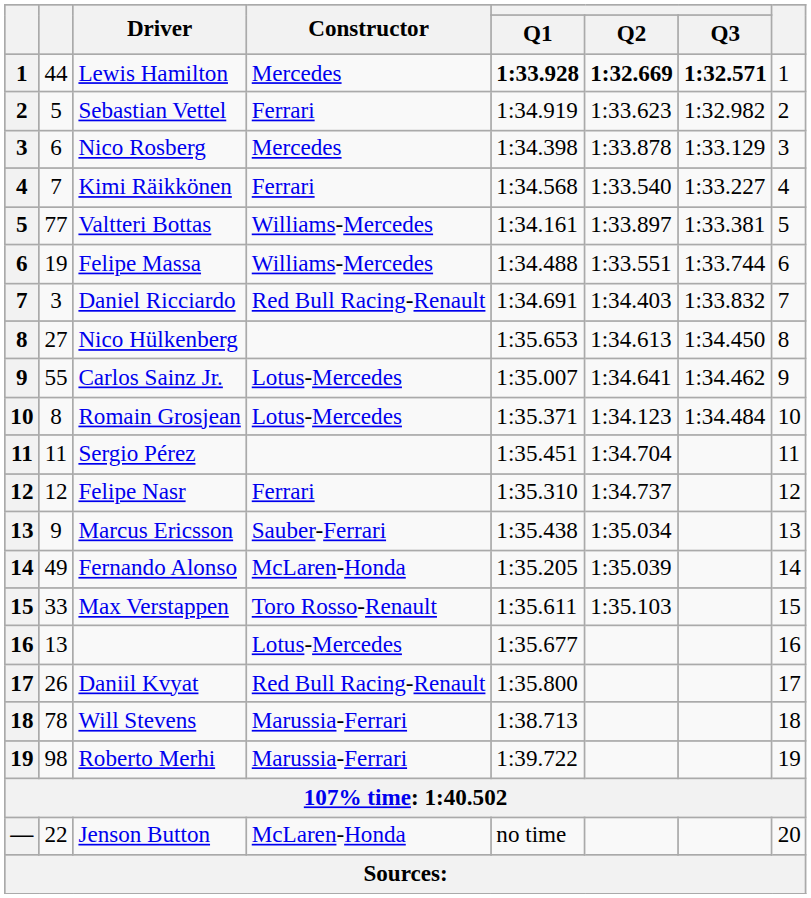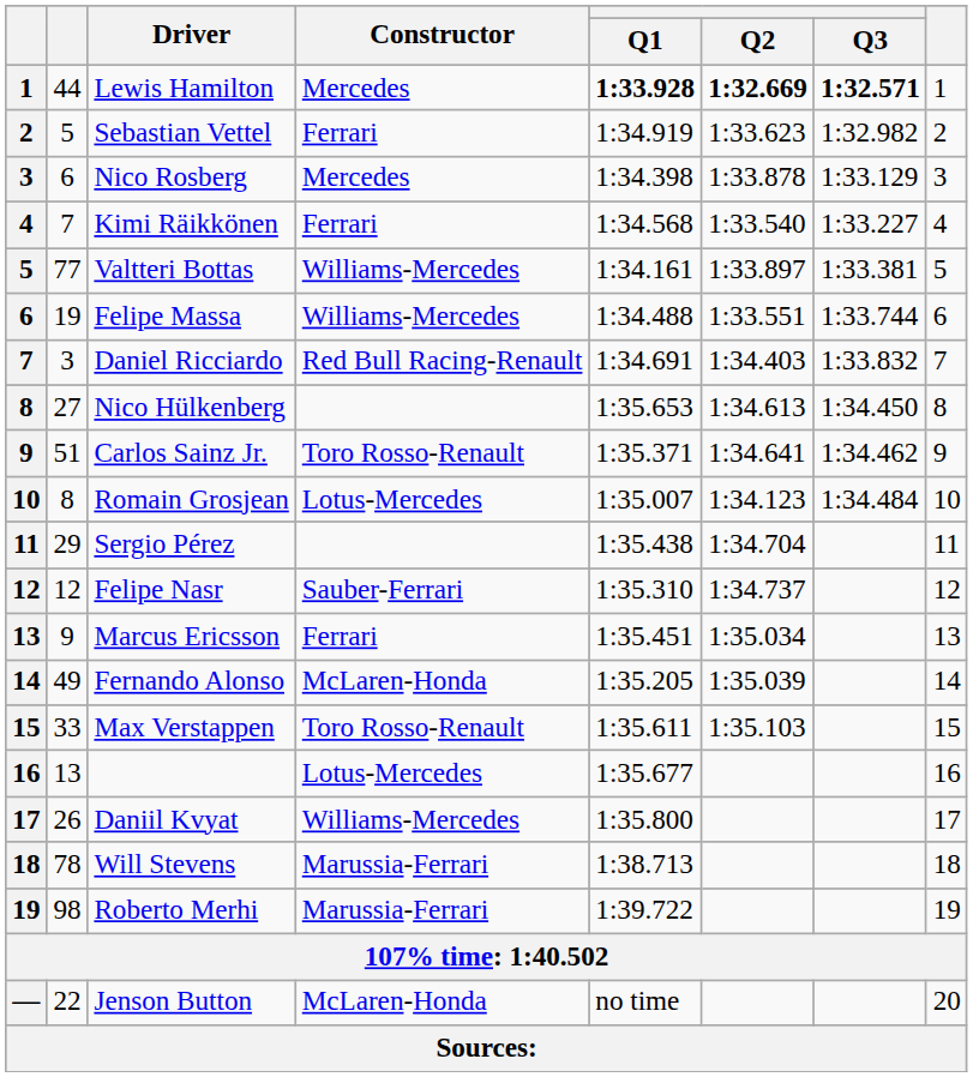Carlos Sainz Jr. | column 2: 55 -> 51
Carlos Sainz Jr. | Constructor: Lotus-Mercedes -> Toro Rosso-Renault
Carlos Sainz Jr. | Q1: 1:35.007 -> 1:35.371
Romain Grosjean | Q1: 1:35.371 -> 1:35.007
Sergio Pérez | column 2: 11 -> 29
Sergio Pérez | Q1: 1:35.451 -> 1:35.438
Felipe Nasr | Constructor: Ferrari -> Sauber-Ferrari
Marcus Ericsson | Constructor: Sauber-Ferrari -> Ferrari
Marcus Ericsson | Q1: 1:35.438 -> 1:35.451
Daniil Kvyat | Constructor: Red Bull Racing-Renault -> Williams-Mercedes
